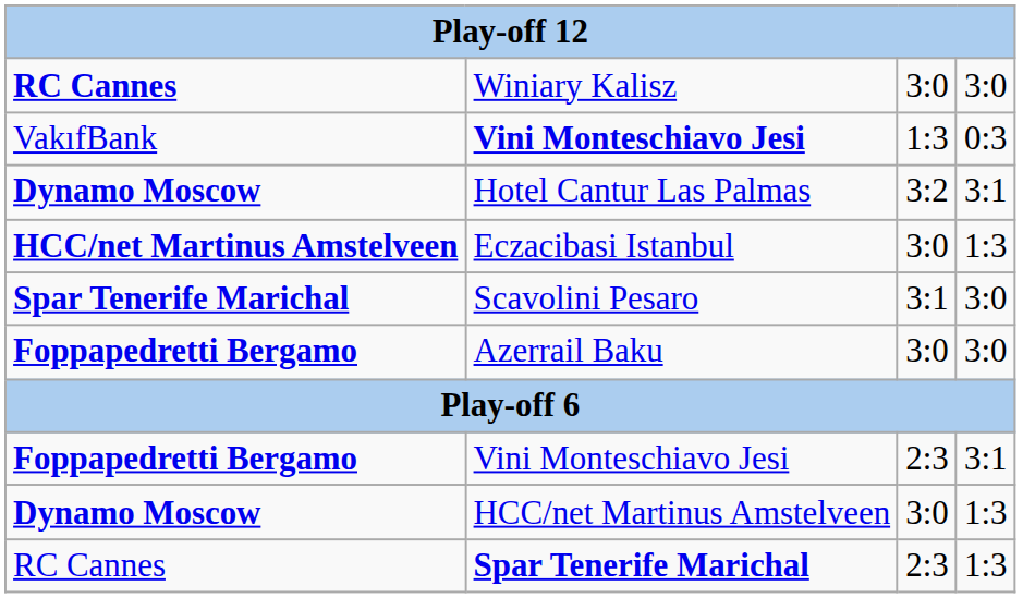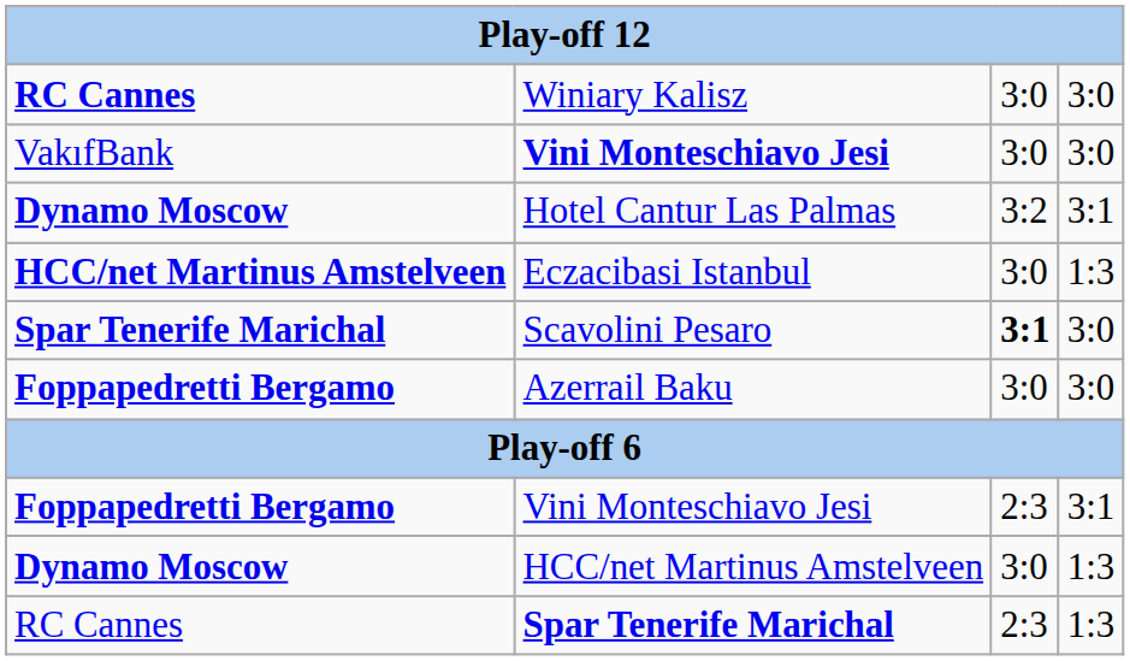VakıfBank / Vini Monteschiavo Jesi | column 3: 1:3 -> 3:0
VakıfBank / Vini Monteschiavo Jesi | column 4: 0:3 -> 3:0
Scavolini Pesaro | column 3: normal -> bold
